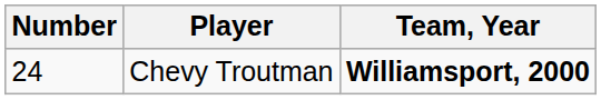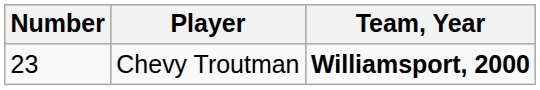Chevy Troutman | Number: 24 -> 23
